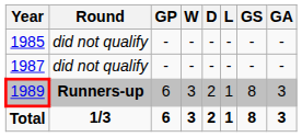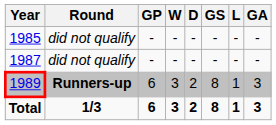columns swapped: L <-> GS
